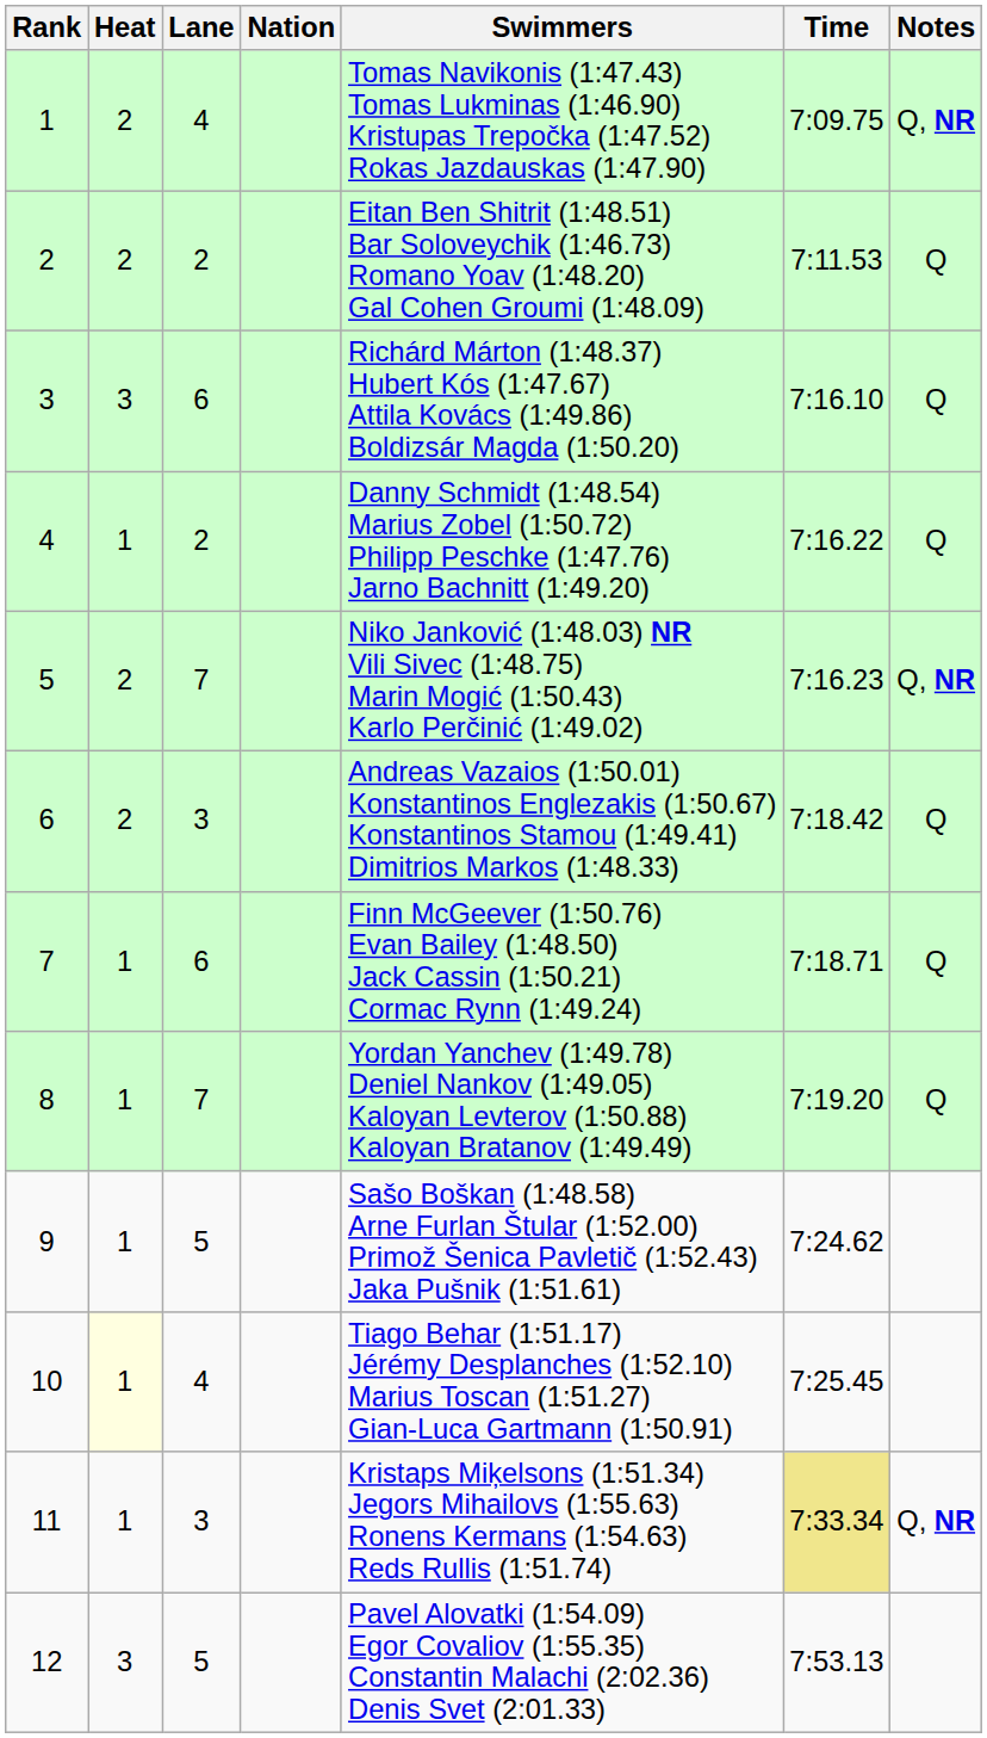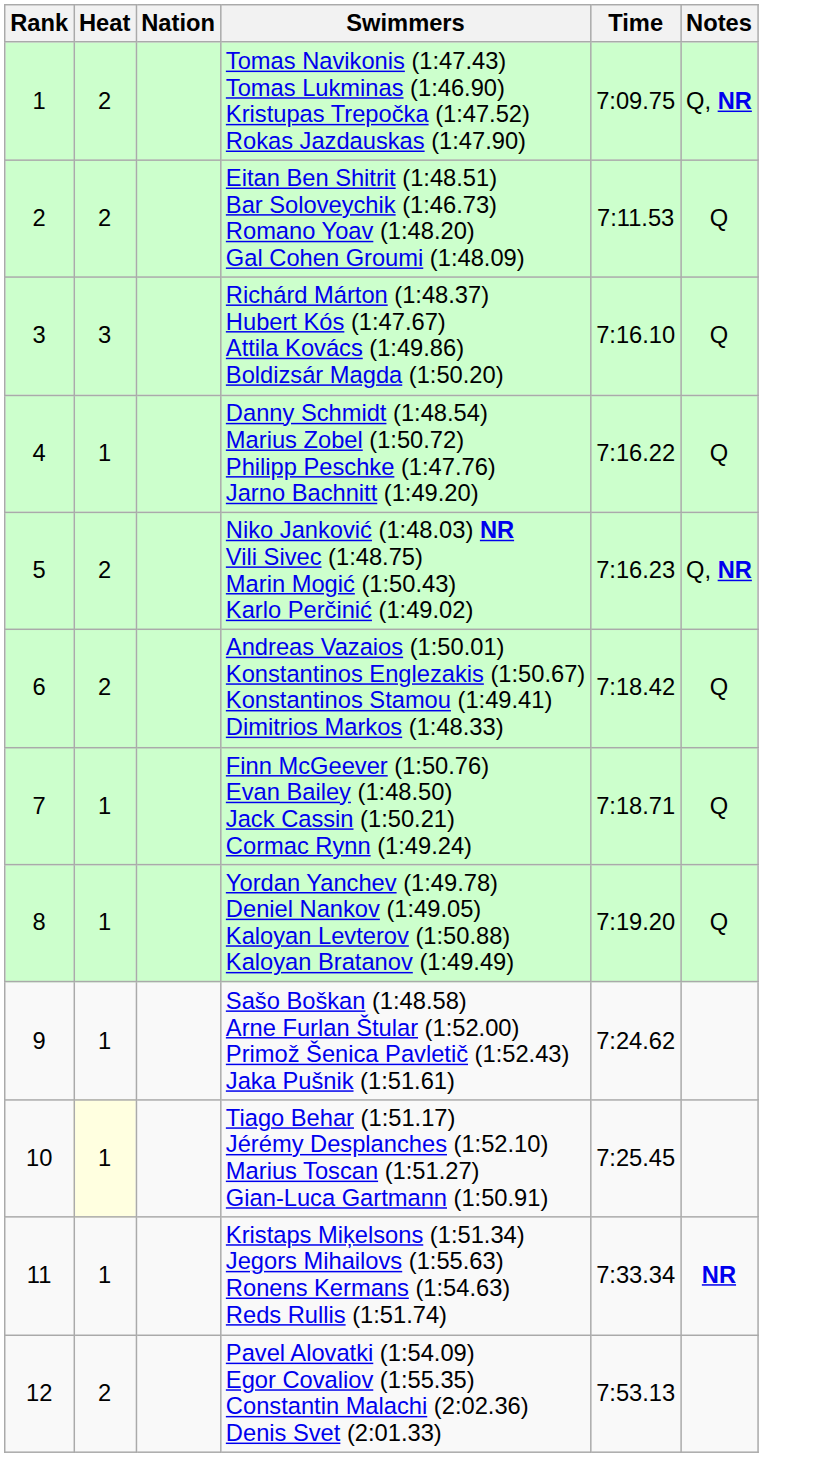- column: Lane | 4 | 2 | 6 | 2 | 7 | 3 | 6 | 7 | 5 | 4 | 3 | 5
11 | Time: khaki background -> no background
11 | Notes: Q, NR -> NR
12 | Heat: 3 -> 2
